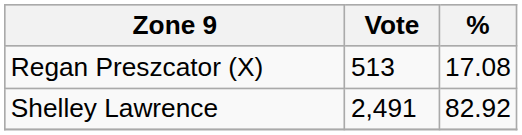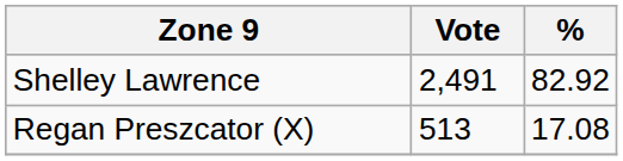rows swapped: Shelley Lawrence <-> Regan Preszcator (X)
